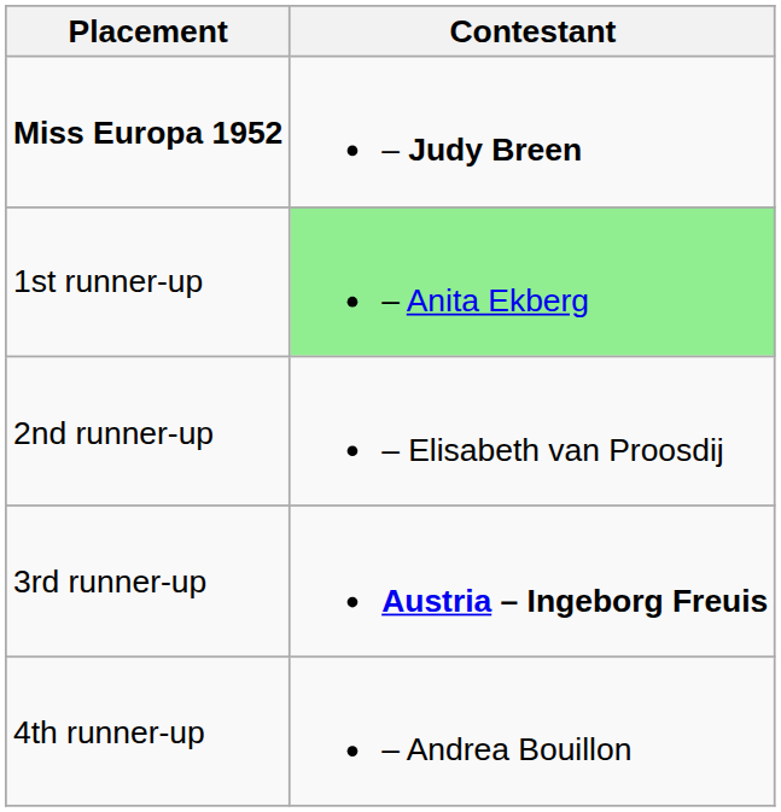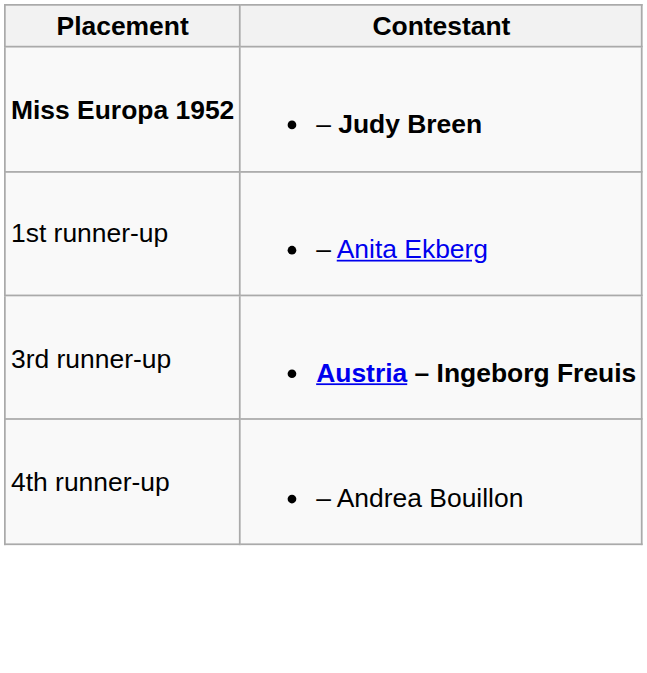1st runner-up | Contestant: lightgreen background -> no background
- row: 2nd runner-up | – Elisabeth van Proosdij
